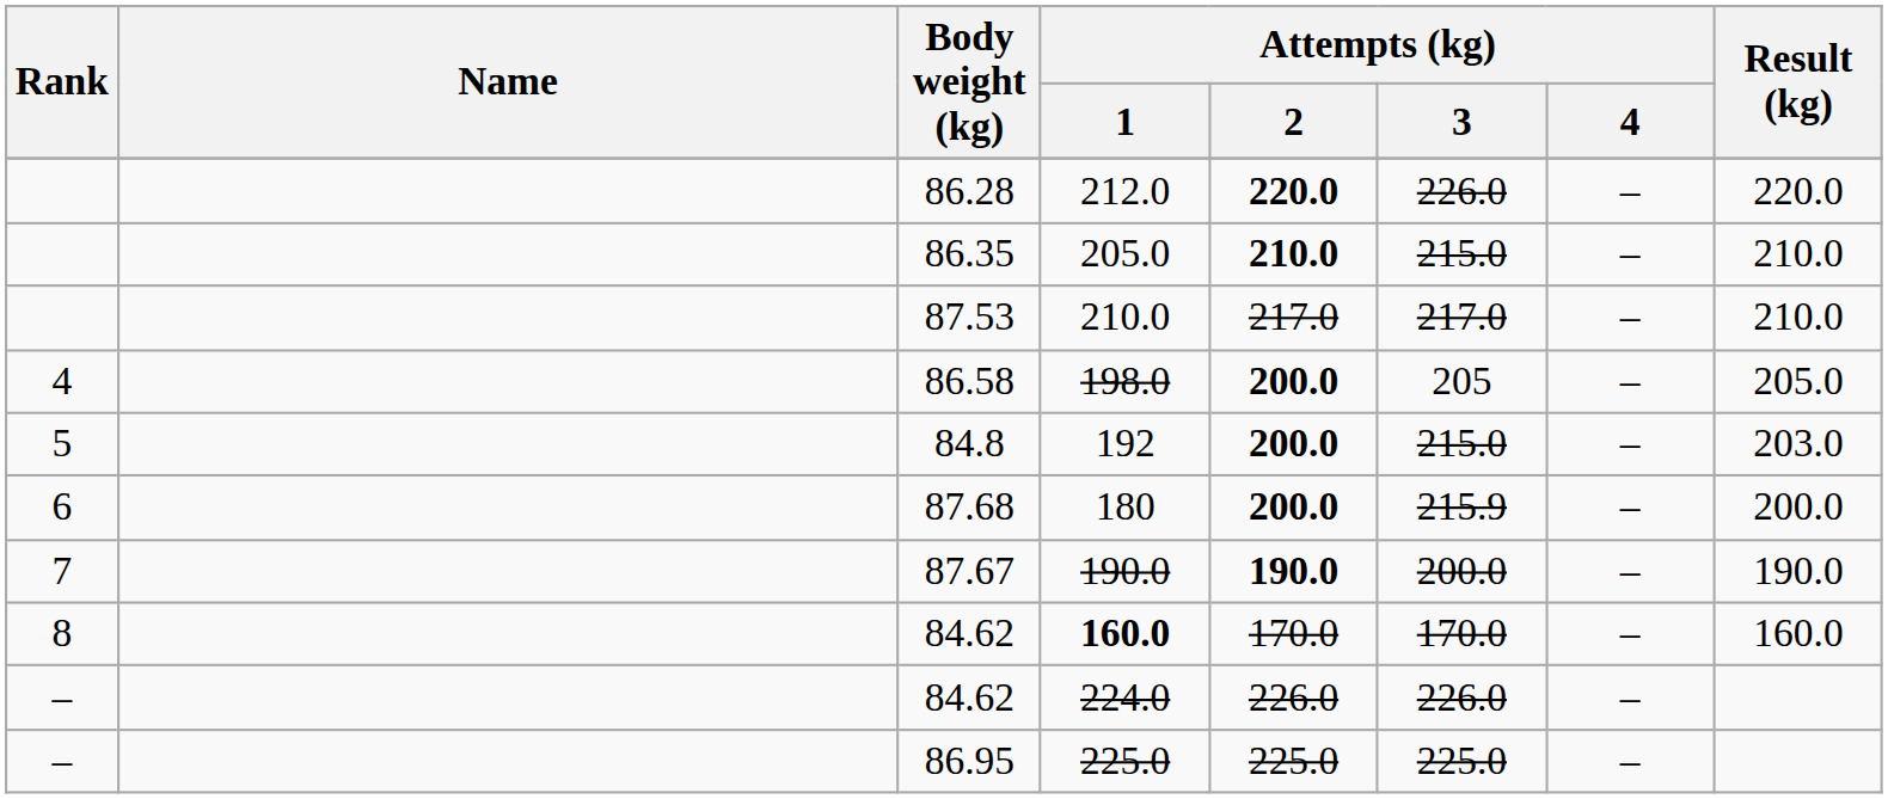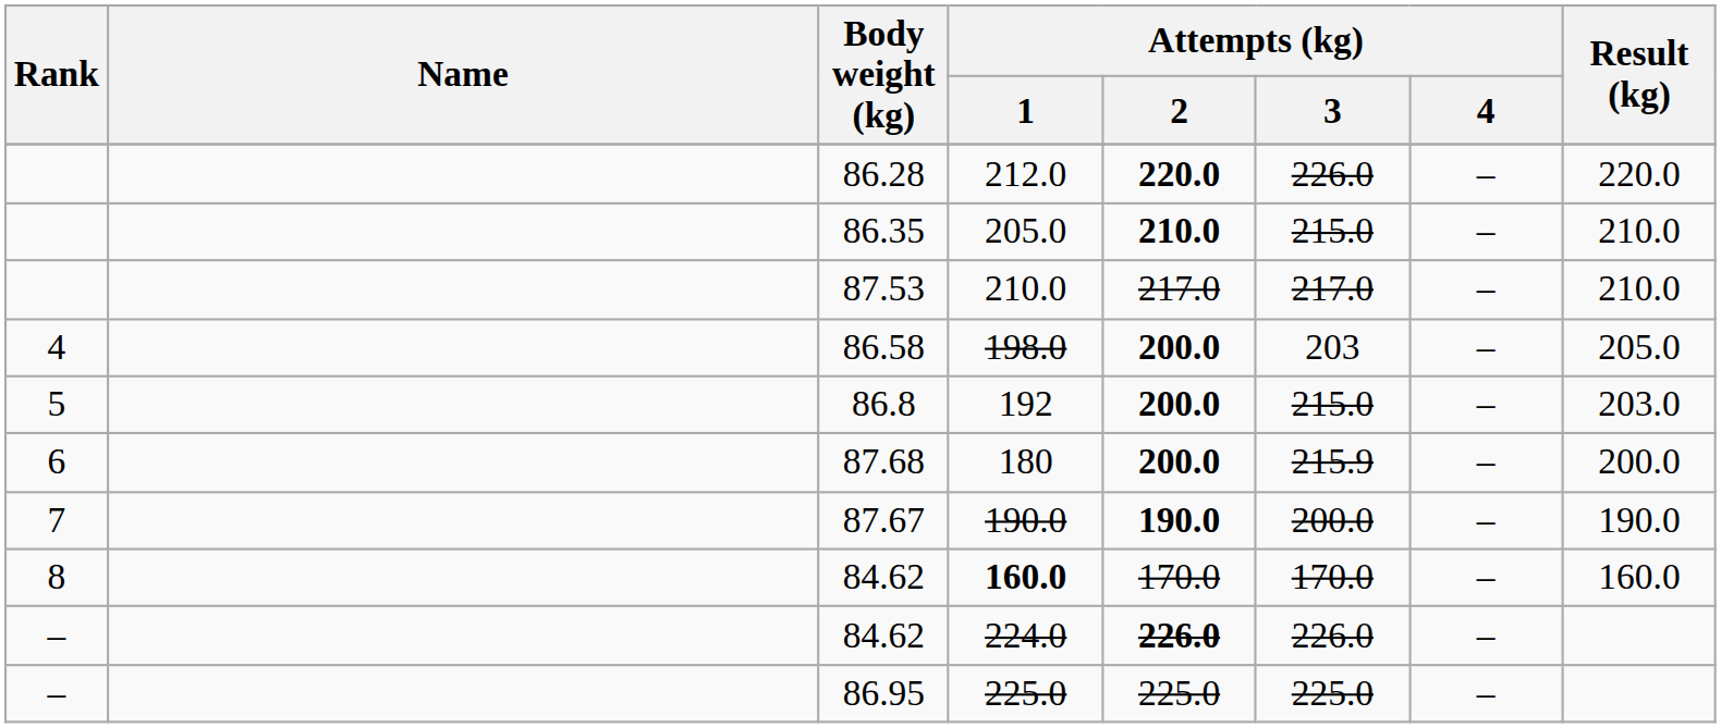198.0 | Attempts (kg) / 3: 205 -> 203
192 | Body weight (kg): 84.8 -> 86.8
224.0 | Attempts (kg) / 2: normal -> bold
